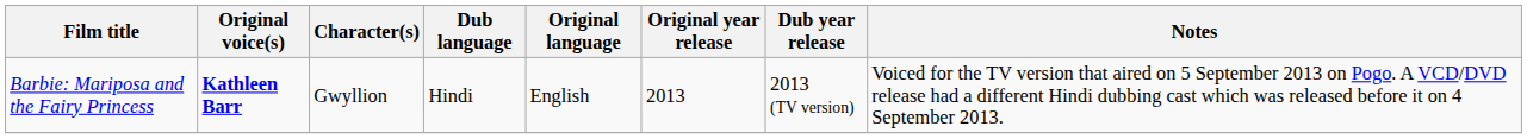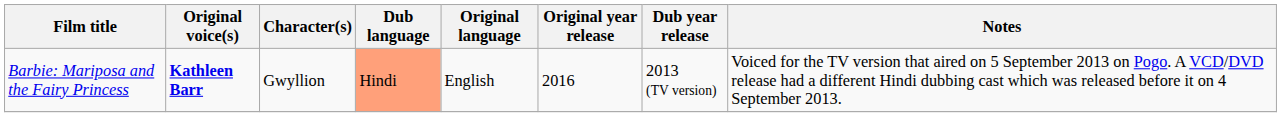Barbie: Mariposa and the Fairy Princess | Dub language: no background -> lightsalmon background
Barbie: Mariposa and the Fairy Princess | Original year release: 2013 -> 2016
